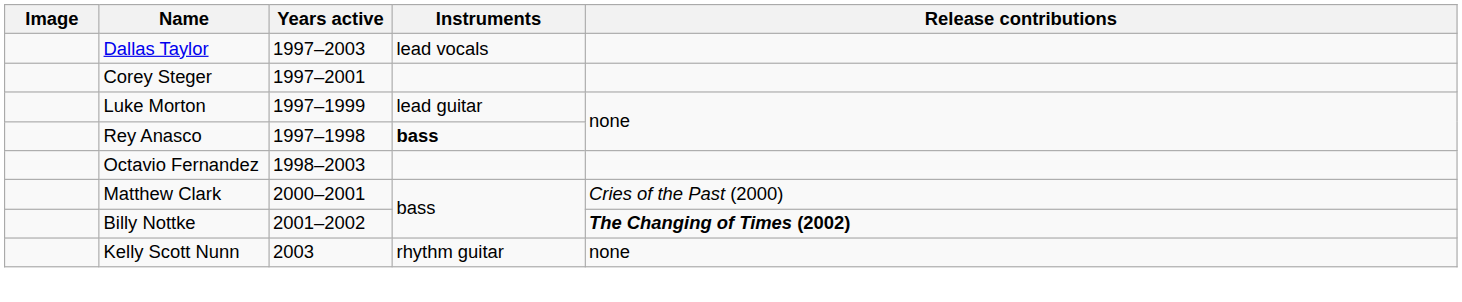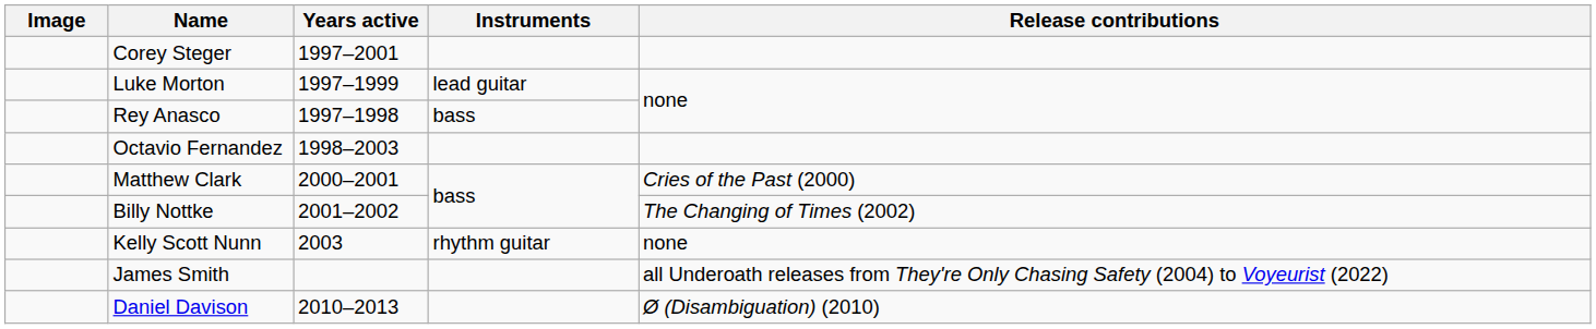- row: Dallas Taylor | 1997–2003 | lead vocals
Rey Anasco | Instruments: bold -> normal
Billy Nottke | Release contributions: bold -> normal
+ row: James Smith | all Underoath releases from They're Only Chasing Safety (2004) to Voyeurist (2022)
+ row: Daniel Davison | 2010–2013 | Ø (Disambiguation) (2010)
